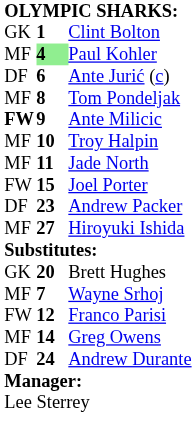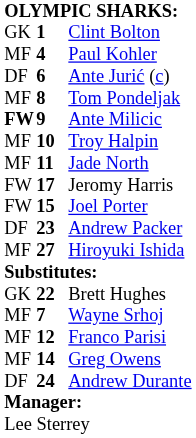Paul Kohler | column 2: lightgreen background -> no background
+ row: FW | 17 | Jeromy Harris
Brett Hughes | column 2: 20 -> 22
Franco Parisi | column 1: FW -> MF
